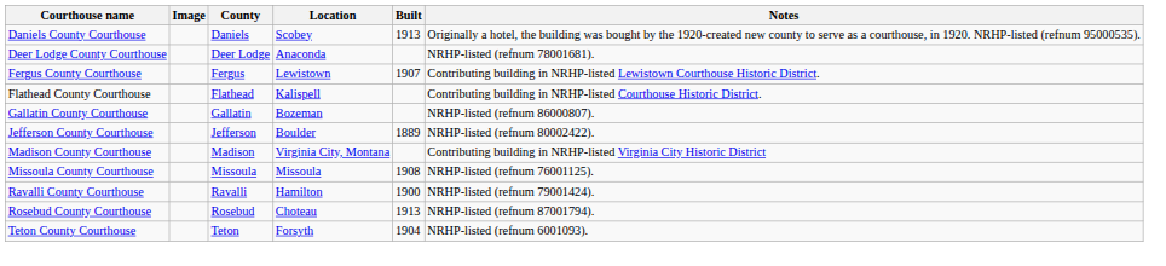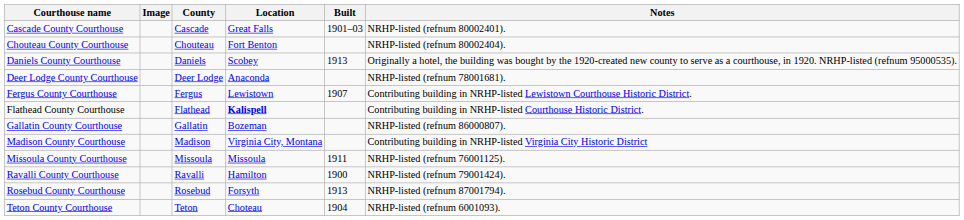+ row: Cascade County Courthouse | Cascade | Great Falls | 1901–03 | NRHP-listed (refnum 80002401).
+ row: Chouteau County Courthouse | Chouteau | Fort Benton | NRHP-listed (refnum 80002404).
Flathead County Courthouse | Location: normal -> bold
- row: Jefferson County Courthouse | Jefferson | Boulder | 1889 | NRHP-listed (refnum 80002422).
Missoula County Courthouse | Built: 1908 -> 1911
Rosebud County Courthouse | Location: Choteau -> Forsyth
Teton County Courthouse | Location: Forsyth -> Choteau
